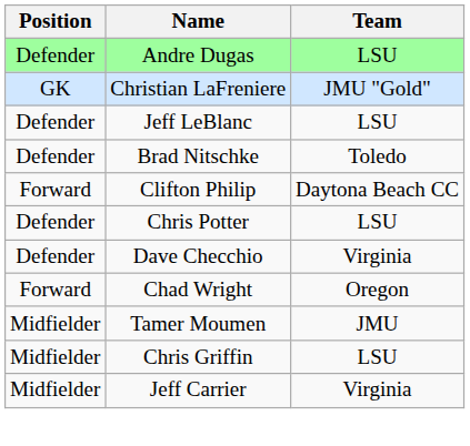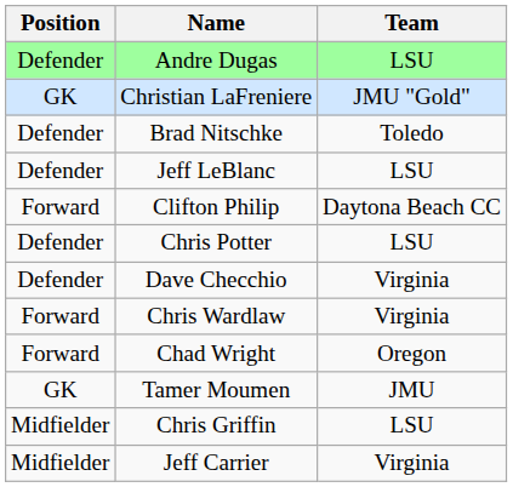rows swapped: Jeff LeBlanc <-> Brad Nitschke
+ row: Forward | Chris Wardlaw | Virginia
Tamer Moumen | Position: Midfielder -> GK
